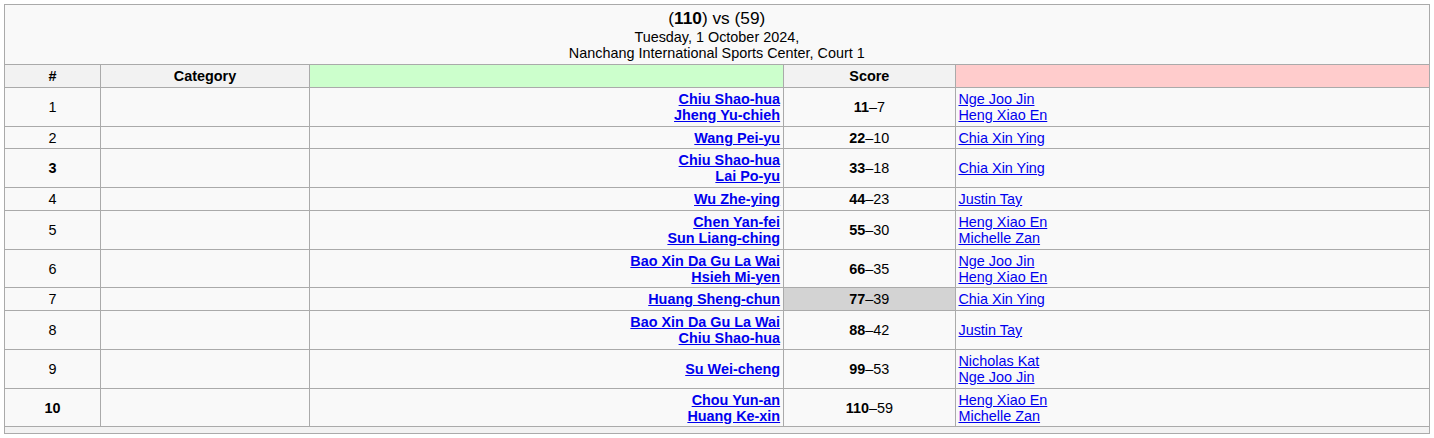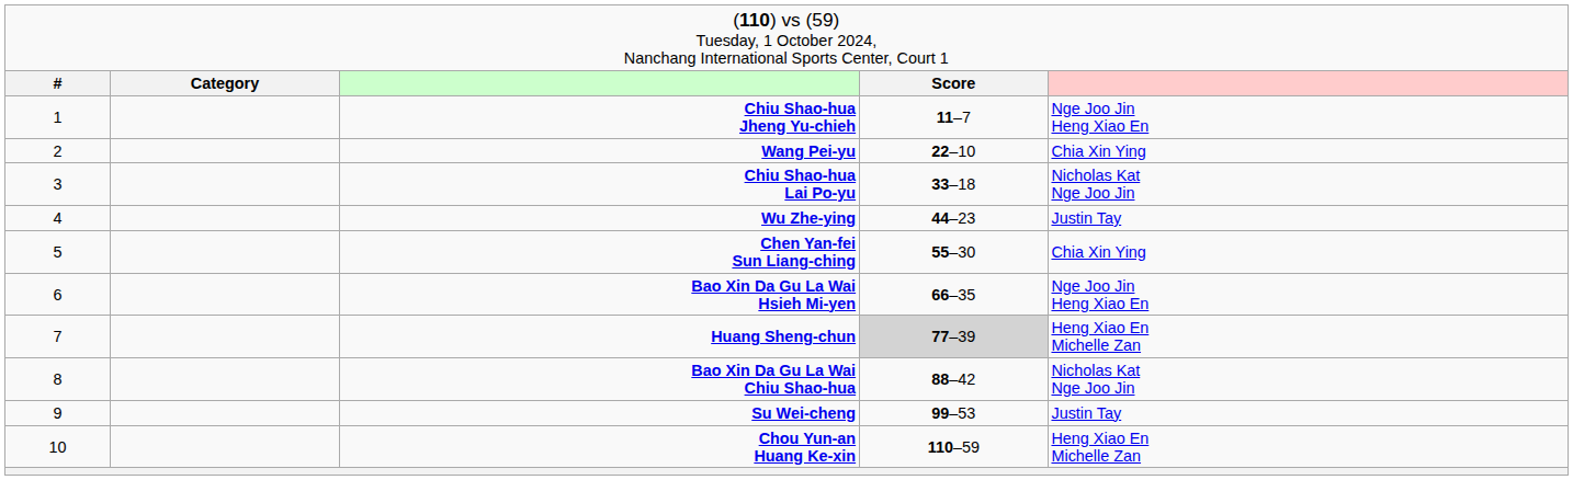Chiu Shao-hua Lai Po-yu | column 1: bold -> normal
Chiu Shao-hua Lai Po-yu | column 5: Chia Xin Ying -> Nicholas Kat Nge Joo Jin
Chen Yan-fei Sun Liang-ching | column 5: Heng Xiao En Michelle Zan -> Chia Xin Ying
Huang Sheng-chun | column 5: Chia Xin Ying -> Heng Xiao En Michelle Zan
Bao Xin Da Gu La Wai Chiu Shao-hua | column 5: Justin Tay -> Nicholas Kat Nge Joo Jin
Su Wei-cheng | column 5: Nicholas Kat Nge Joo Jin -> Justin Tay
Chou Yun-an Huang Ke-xin | column 1: bold -> normal
